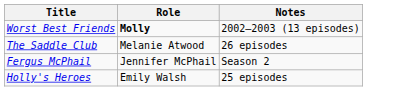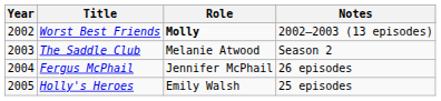+ column: Year | 2002 | 2003 | 2004 | 2005
The Saddle Club | Notes: 26 episodes -> Season 2
Fergus McPhail | Notes: Season 2 -> 26 episodes
